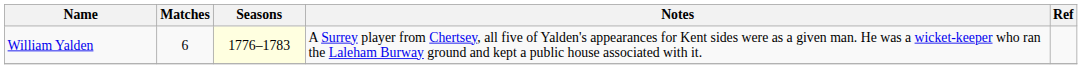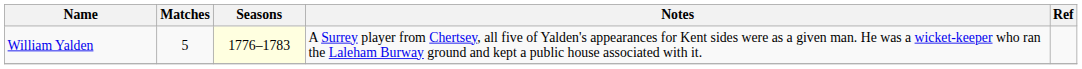William Yalden | Matches: 6 -> 5
